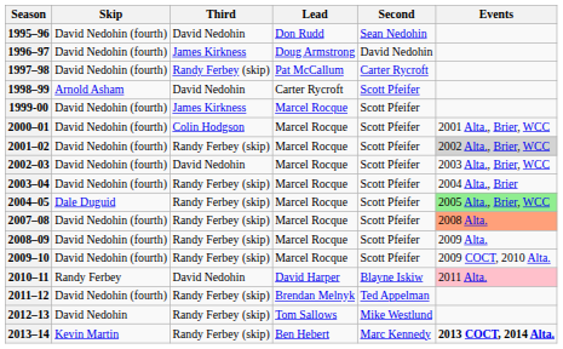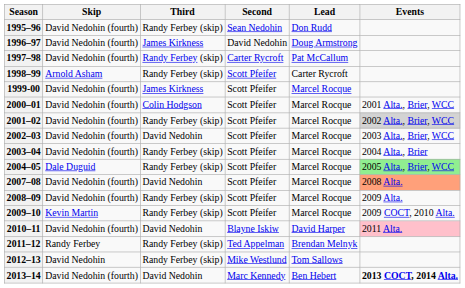columns swapped: Second <-> Lead
1995–96 | Third: David Nedohin -> Randy Ferbey (skip)
1998–99 | Third: David Nedohin -> Randy Ferbey (skip)
2007–08 | Third: Randy Ferbey (skip) -> David Nedohin
2009–10 | Skip: David Nedohin (fourth) -> Kevin Martin
2010–11 | Skip: Randy Ferbey -> David Nedohin (fourth)
2011–12 | Skip: David Nedohin (fourth) -> Randy Ferbey
2013–14 | Skip: Kevin Martin -> David Nedohin (fourth)
2013–14 | Third: Randy Ferbey (skip) -> David Nedohin
